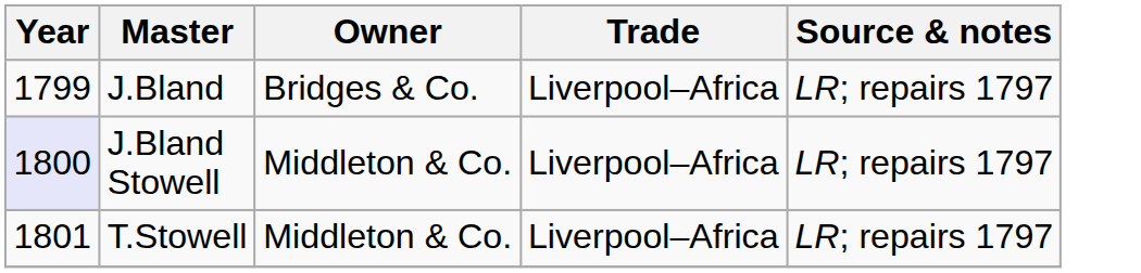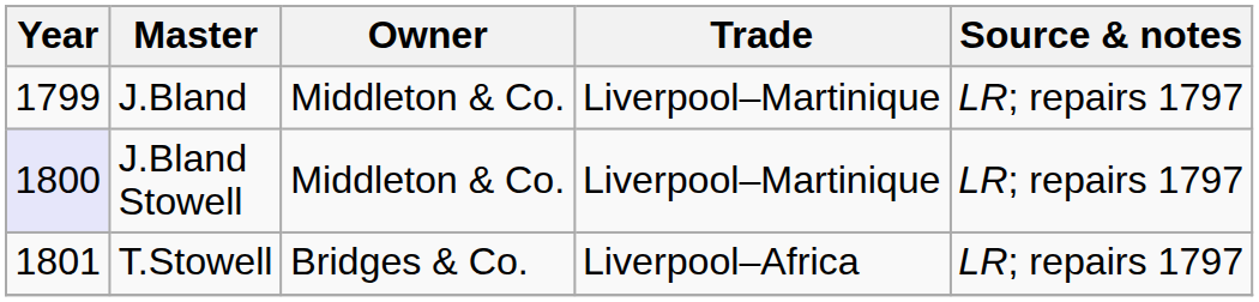J.Bland | Owner: Bridges & Co. -> Middleton & Co.
J.Bland | Trade: Liverpool–Africa -> Liverpool–Martinique
J.Bland Stowell | Trade: Liverpool–Africa -> Liverpool–Martinique
T.Stowell | Owner: Middleton & Co. -> Bridges & Co.
